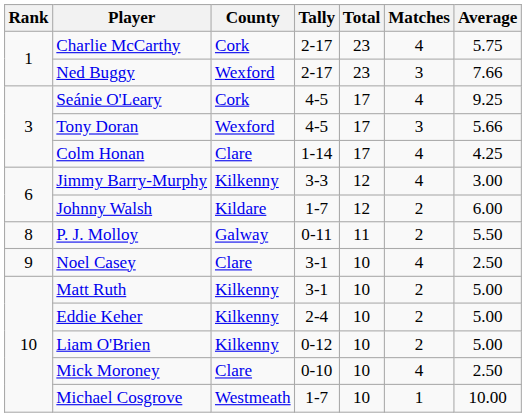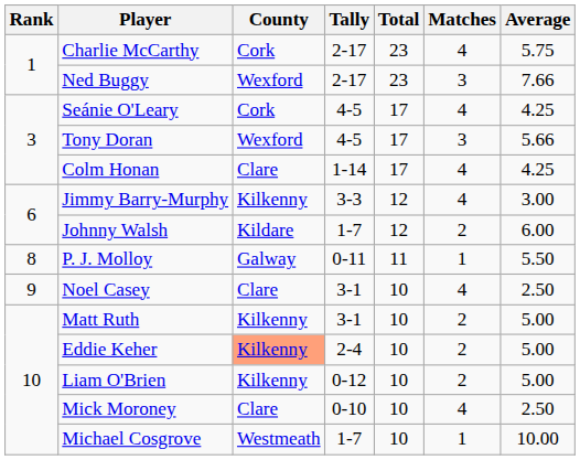Seánie O'Leary | Average: 9.25 -> 4.25
P. J. Molloy | Matches: 2 -> 1
Eddie Keher | County: no background -> lightsalmon background
